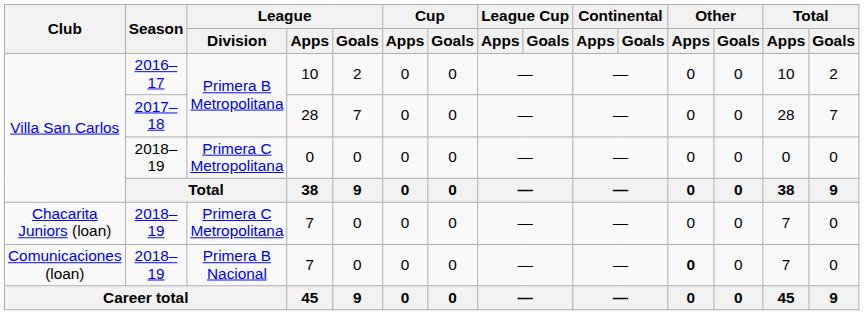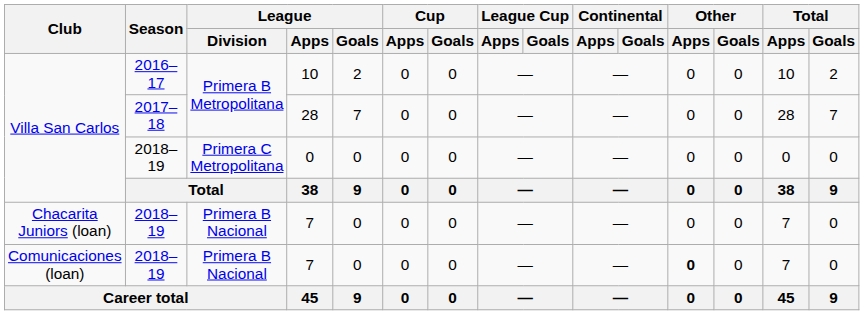Chacarita Juniors (loan) / 7 | League / Division: Primera C Metropolitana -> Primera B Nacional
